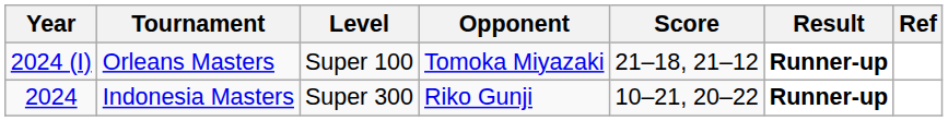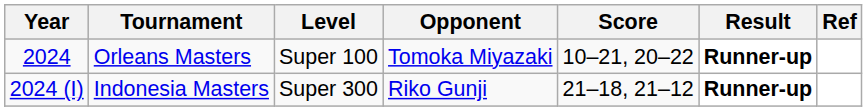Orleans Masters | Year: 2024 (I) -> 2024
Orleans Masters | Score: 21–18, 21–12 -> 10–21, 20–22
Indonesia Masters | Year: 2024 -> 2024 (I)
Indonesia Masters | Score: 10–21, 20–22 -> 21–18, 21–12
